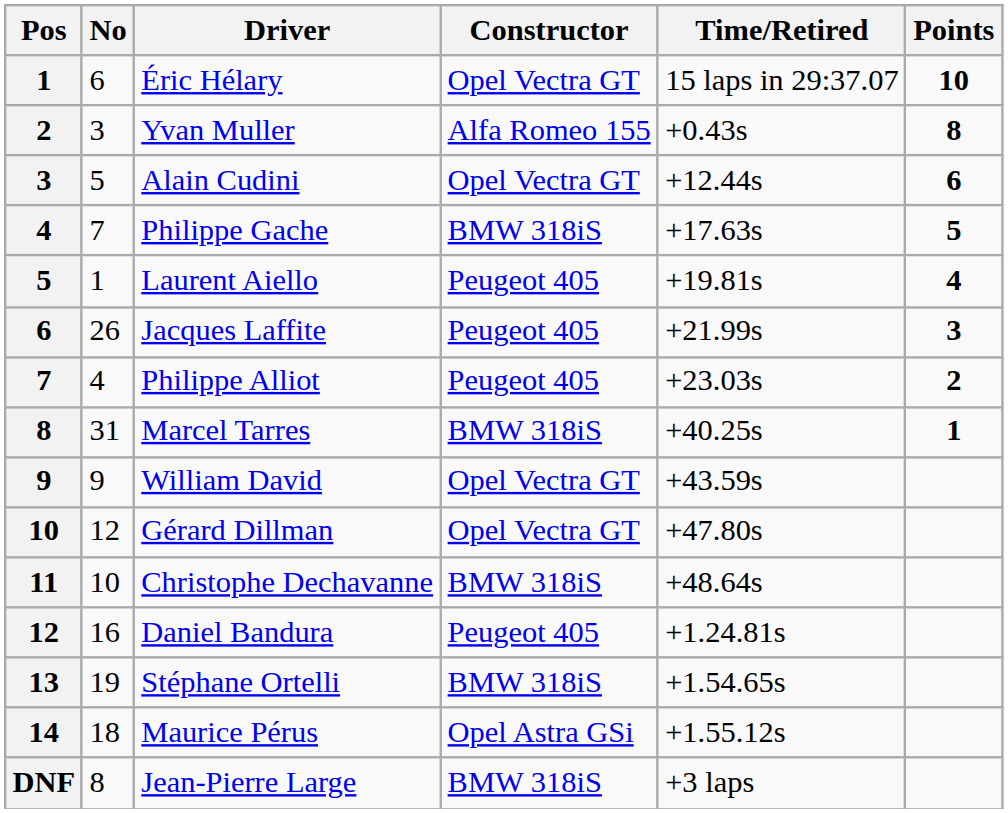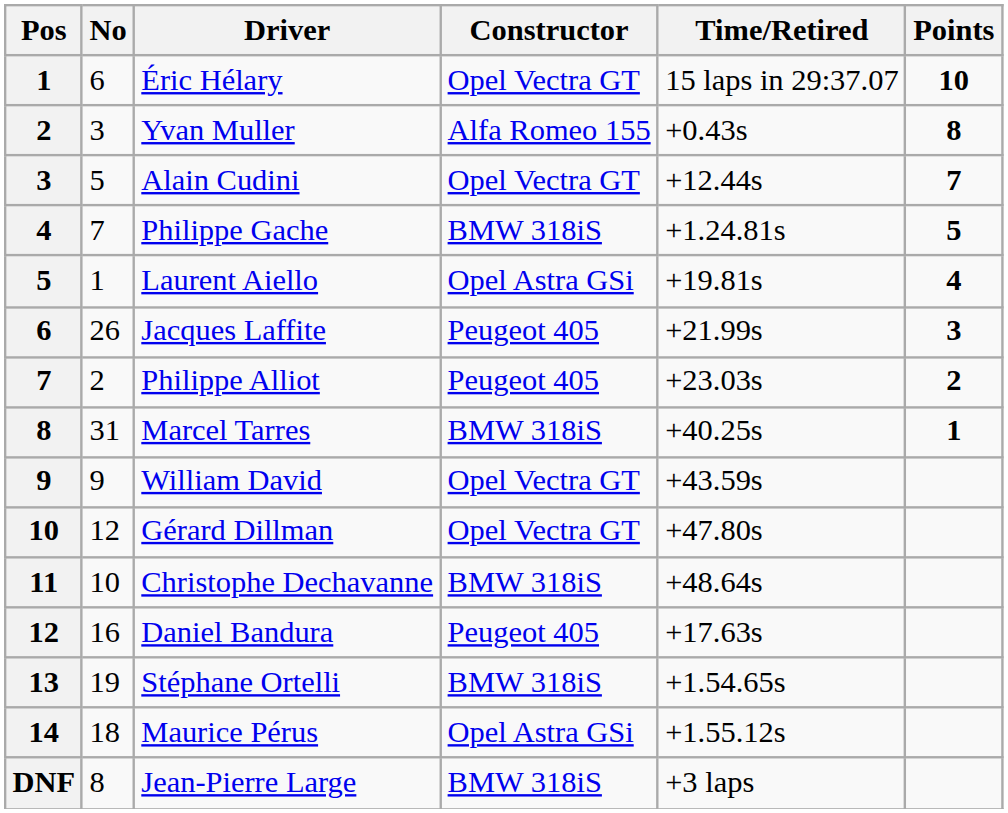Alain Cudini | Points: 6 -> 7
Philippe Gache | Time/Retired: +17.63s -> +1.24.81s
Laurent Aiello | Constructor: Peugeot 405 -> Opel Astra GSi
Philippe Alliot | No: 4 -> 2
Daniel Bandura | Time/Retired: +1.24.81s -> +17.63s
